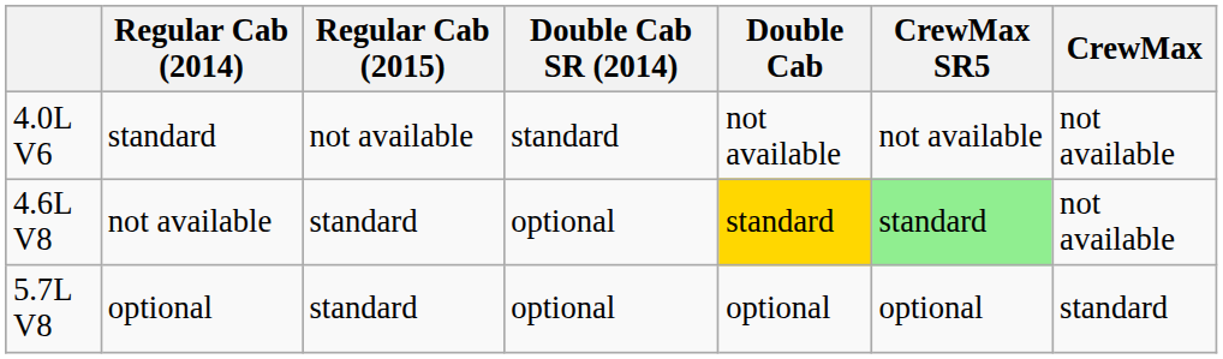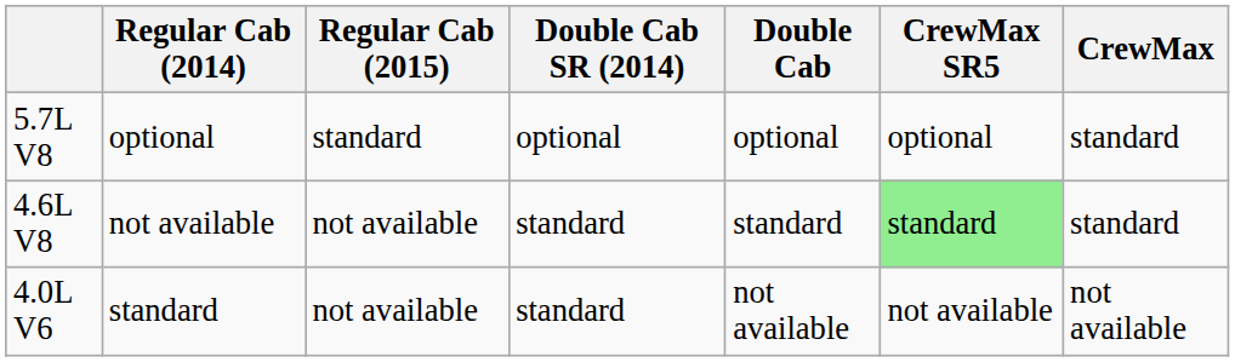rows swapped: 4.0L V6 <-> 5.7L V8
4.6L V8 | Regular Cab (2015): standard -> not available
4.6L V8 | Double Cab SR (2014): optional -> standard
4.6L V8 | Double Cab: gold background -> no background
4.6L V8 | CrewMax: not available -> standard
